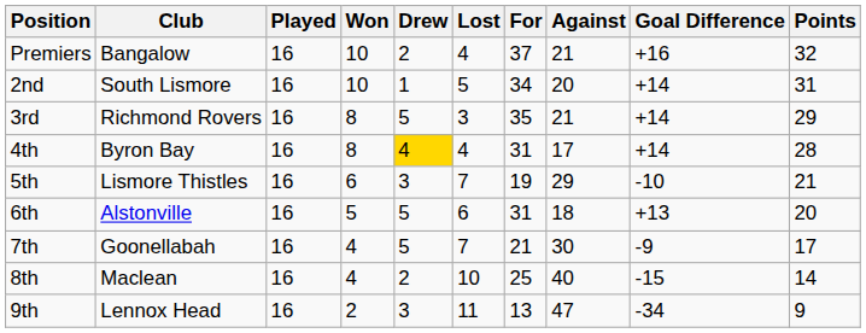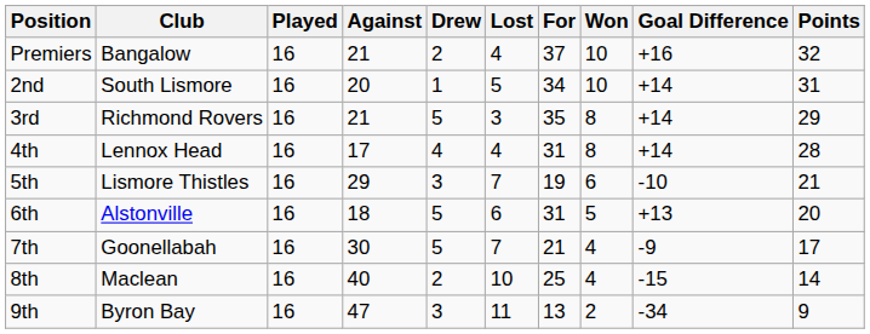columns swapped: Won <-> Against
4th | Club: Byron Bay -> Lennox Head
4th | Drew: gold background -> no background
9th | Club: Lennox Head -> Byron Bay
